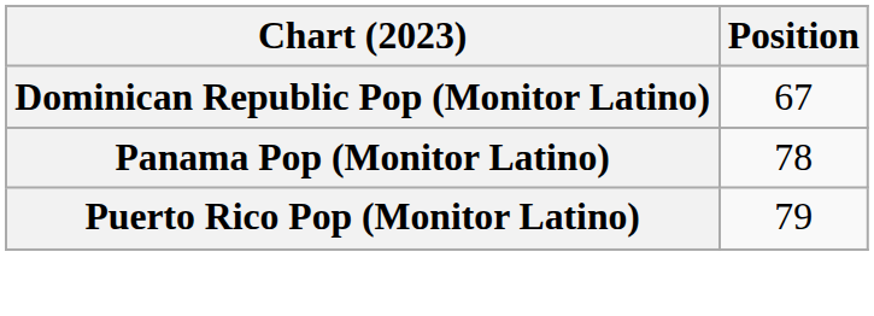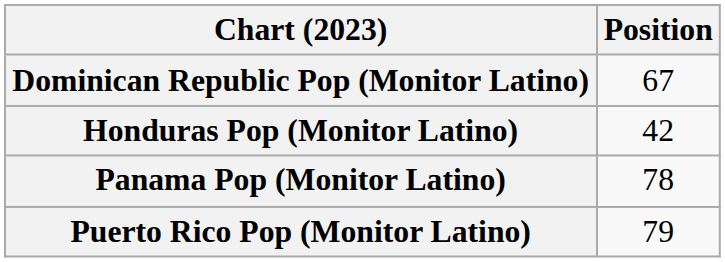+ row: Honduras Pop (Monitor Latino) | 42
